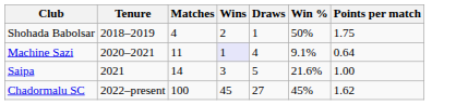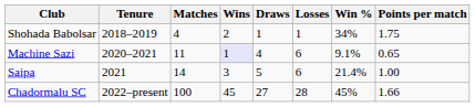+ column: Losses | 1 | 6 | 6 | 28
Shohada Babolsar | Win %: 50% -> 34%
Machine Sazi | Points per match: 0.64 -> 0.65
Saipa | Win %: 21.6% -> 21.4%
Chadormalu SC | Points per match: 1.62 -> 1.66
